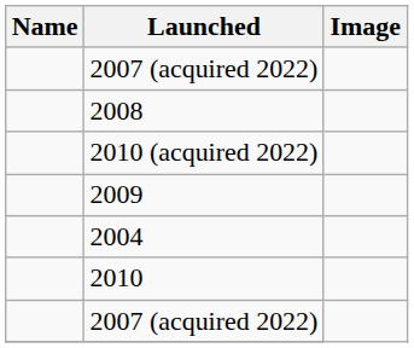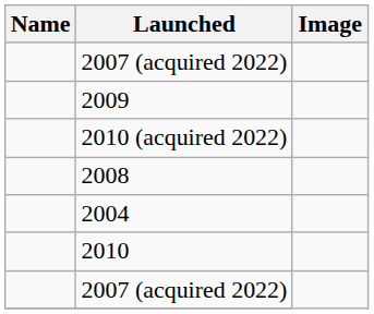rows swapped: 2009 <-> 2008
